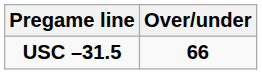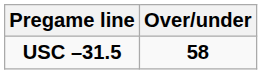USC –31.5 | Over/under: 66 -> 58
